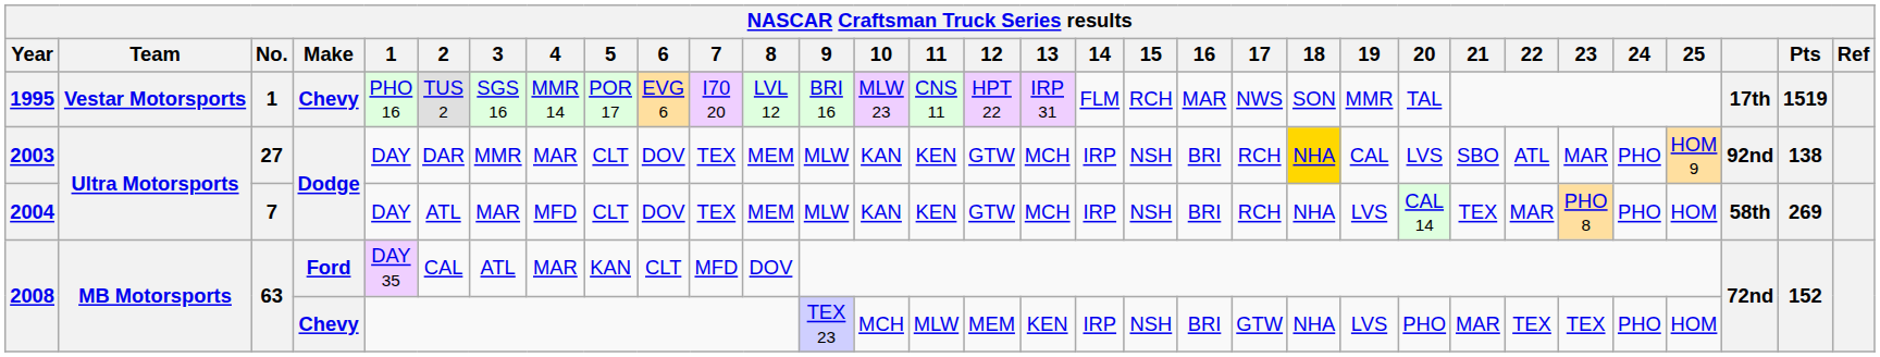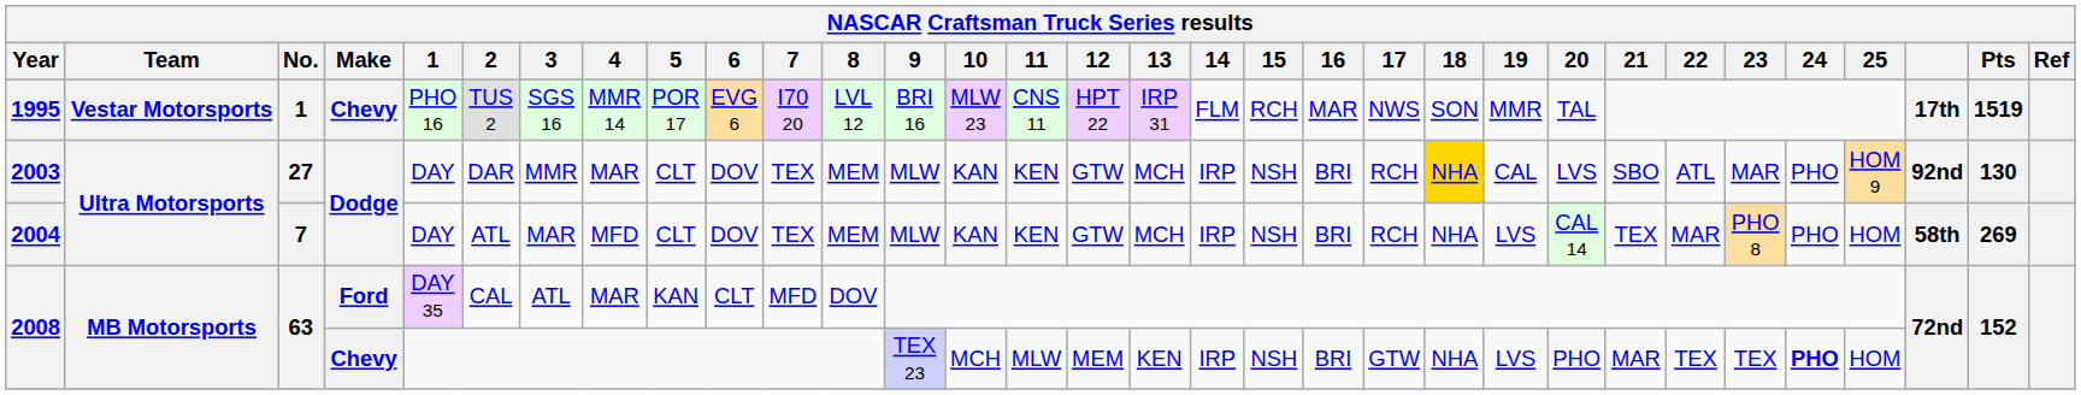2003 | Pts: 138 -> 130
2008 / Chevy | 24: normal -> bold
